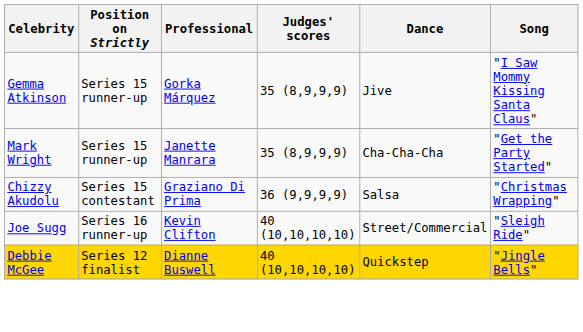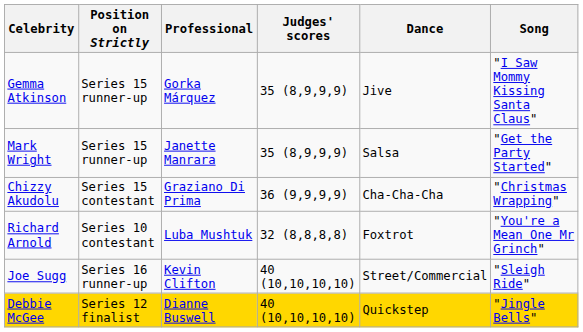Mark Wright | Dance: Cha-Cha-Cha -> Salsa
Chizzy Akudolu | Dance: Salsa -> Cha-Cha-Cha
+ row: Richard Arnold | Series 10 contestant | Luba Mushtuk | 32 (8,8,8,8) | Foxtrot | "You're a Mean One Mr Grinch"
